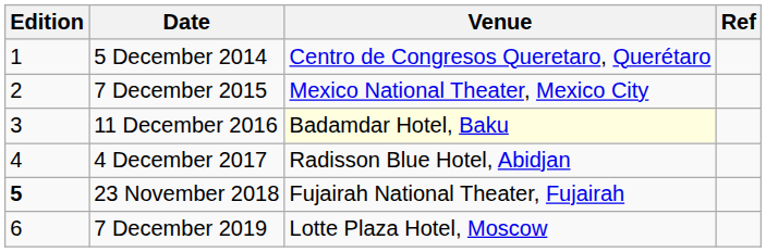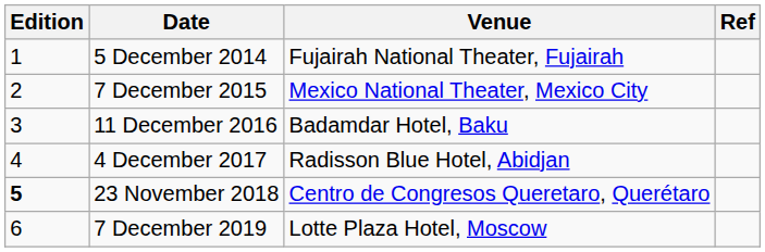5 December 2014 | Venue: Centro de Congresos Queretaro, Querétaro -> Fujairah National Theater, Fujairah
11 December 2016 | Venue: lightyellow background -> no background
23 November 2018 | Venue: Fujairah National Theater, Fujairah -> Centro de Congresos Queretaro, Querétaro
